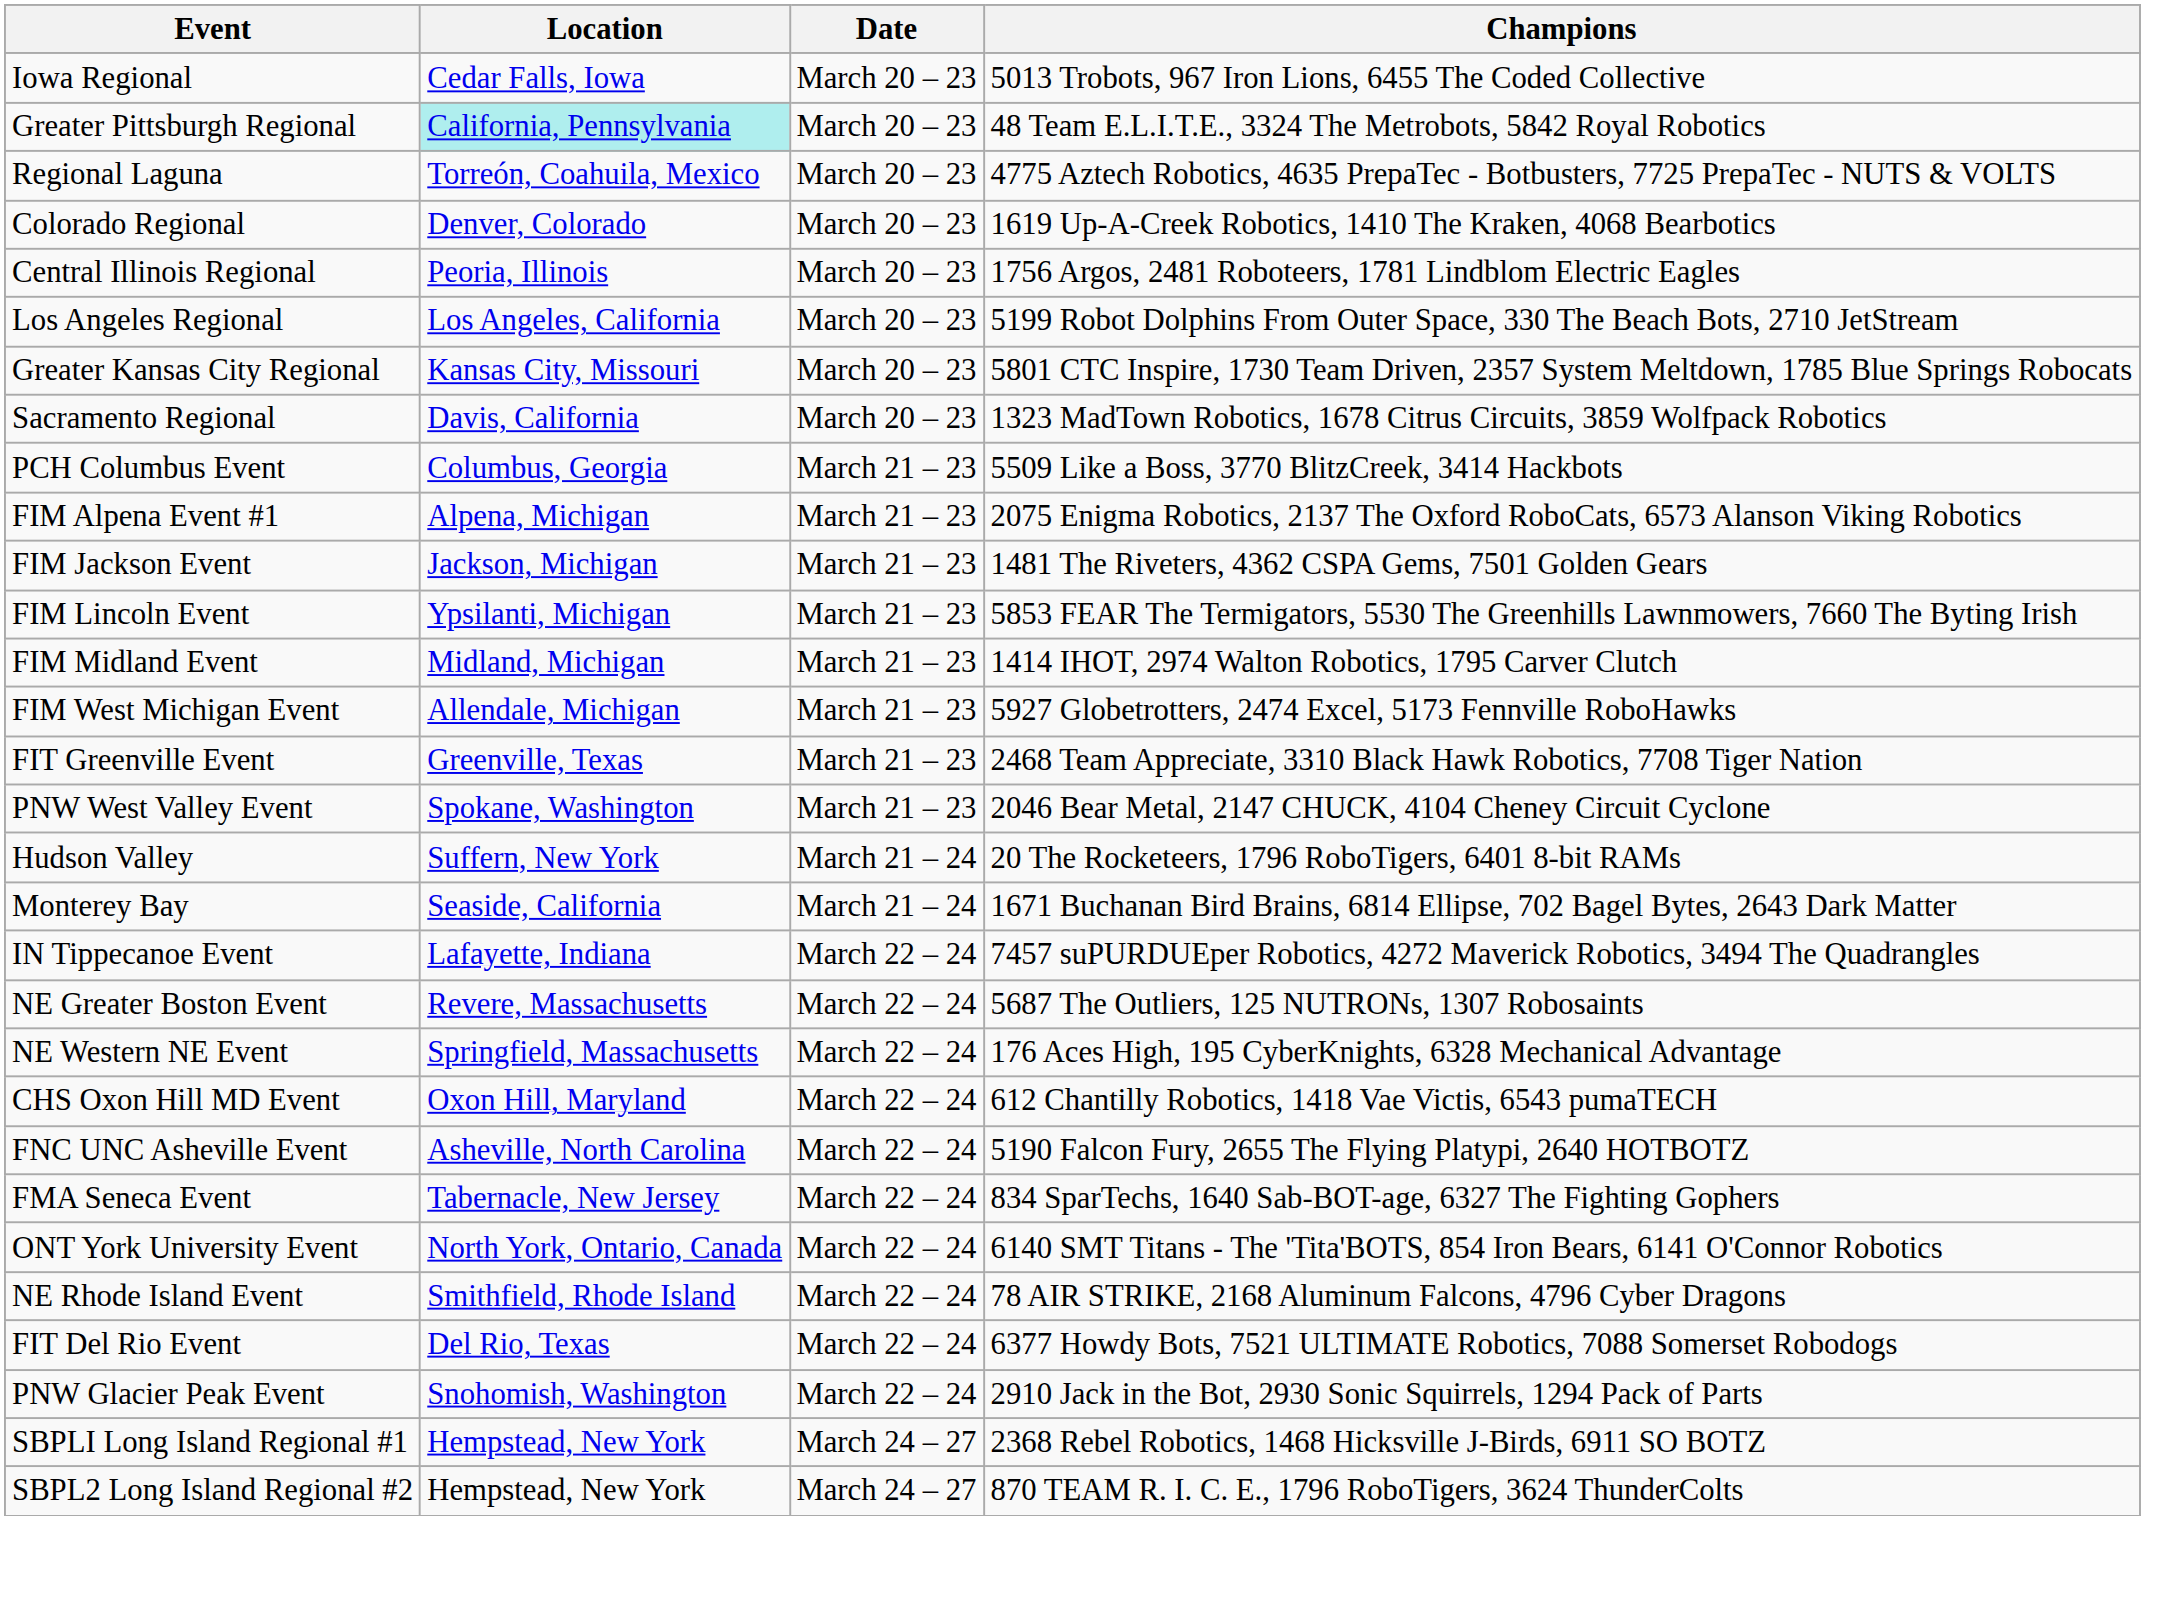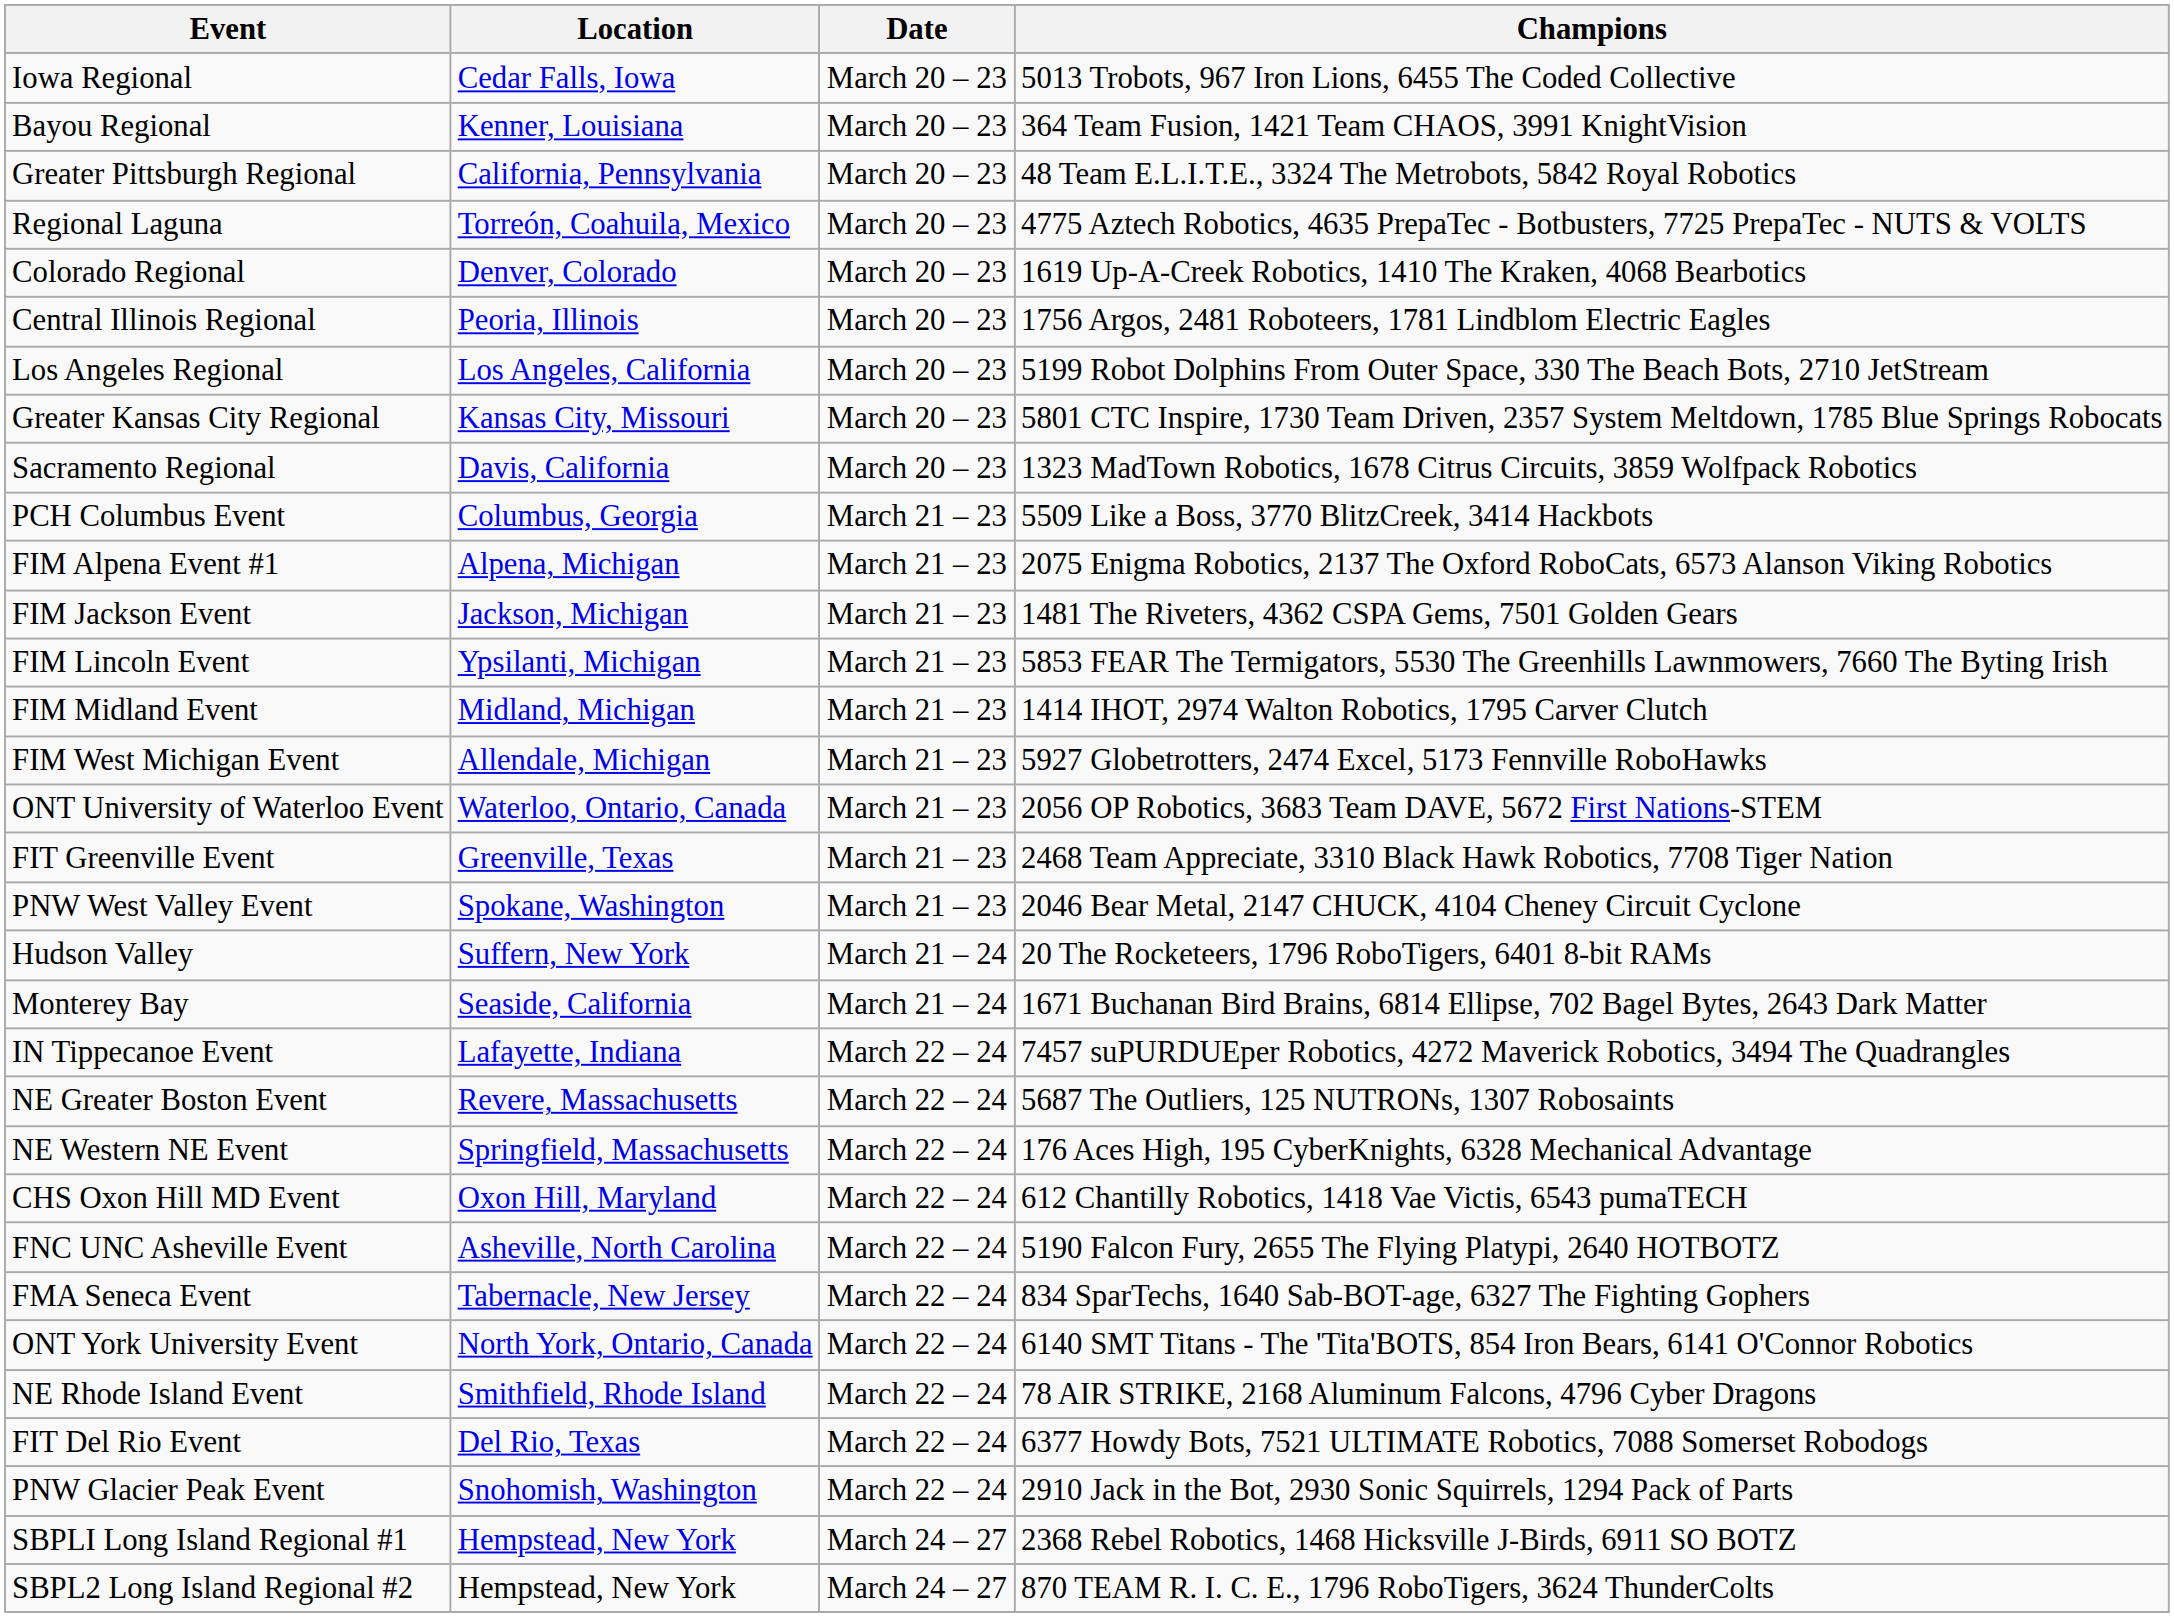+ row: Bayou Regional | Kenner, Louisiana | March 20 – 23 | 364 Team Fusion, 1421 Team CHAOS, 3991 KnightVision
Greater Pittsburgh Regional | Location: paleturquoise background -> no background
+ row: ONT University of Waterloo Event | Waterloo, Ontario, Canada | March 21 – 23 | 2056 OP Robotics, 3683 Team DAVE, 5672 First Nations-STEM
